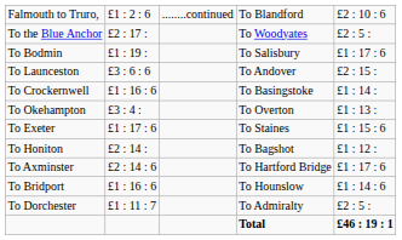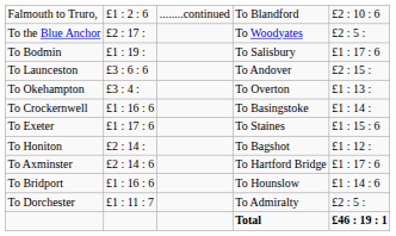rows swapped: To Okehampton <-> To Crockernwell
